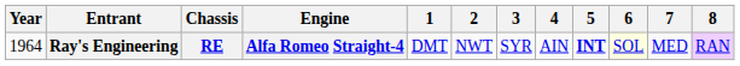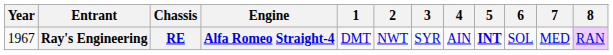Ray's Engineering | Year: 1964 -> 1967
Ray's Engineering | 6: lightyellow background -> no background
